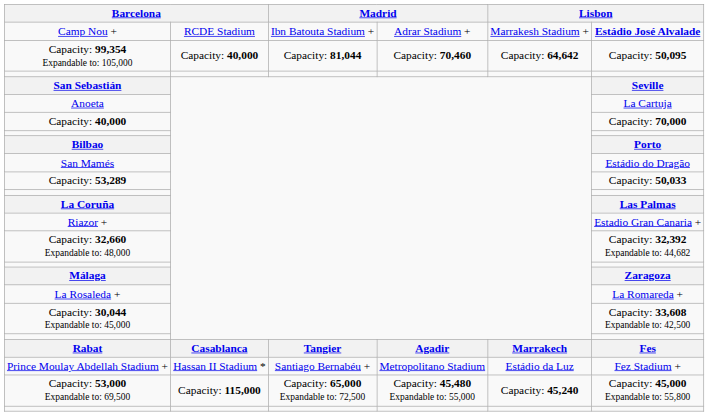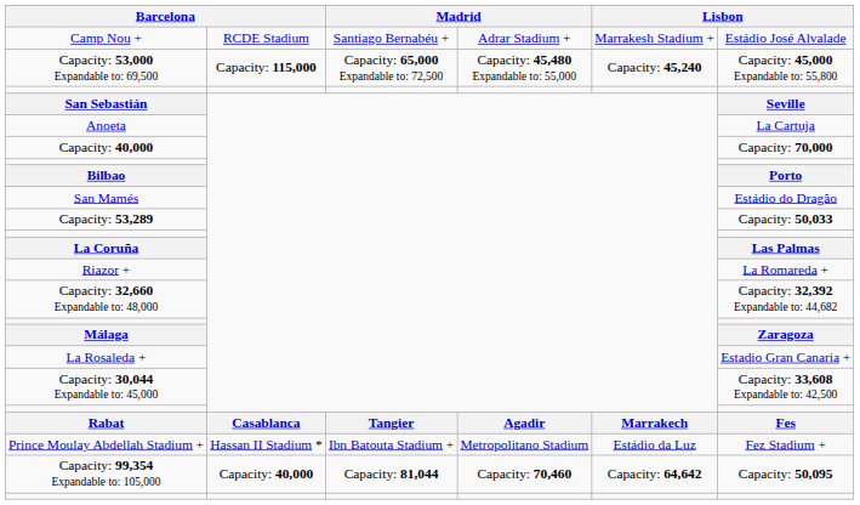Camp Nou + | column 3: Ibn Batouta Stadium + -> Santiago Bernabéu +
Camp Nou + | column 6: bold -> normal
rows swapped: Capacity: 99,354 Expandable to: 105,000 <-> Capacity: 53,000 Expandable to: 69,500
Riazor + | column 6: Estadio Gran Canaria + -> La Romareda +
La Rosaleda + | column 6: La Romareda + -> Estadio Gran Canaria +
Prince Moulay Abdellah Stadium + | column 3: Santiago Bernabéu + -> Ibn Batouta Stadium +
